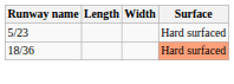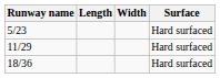+ row: 11/29 | Hard surfaced
18/36 | Surface: lightsalmon background -> no background
